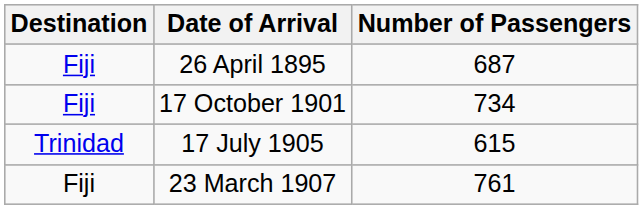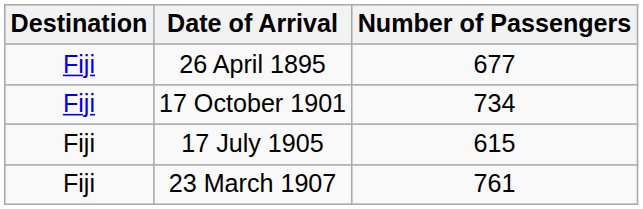26 April 1895 | Number of Passengers: 687 -> 677
17 July 1905 | Destination: Trinidad -> Fiji
